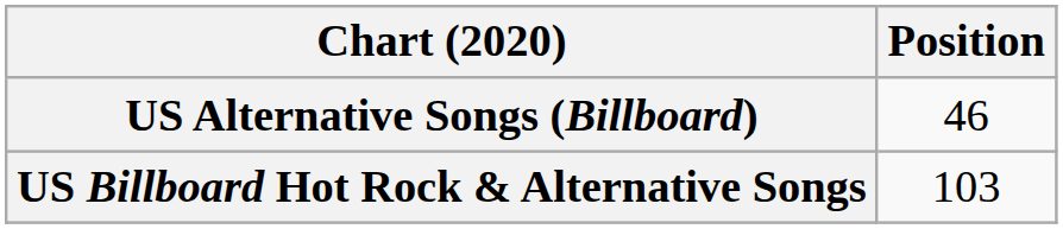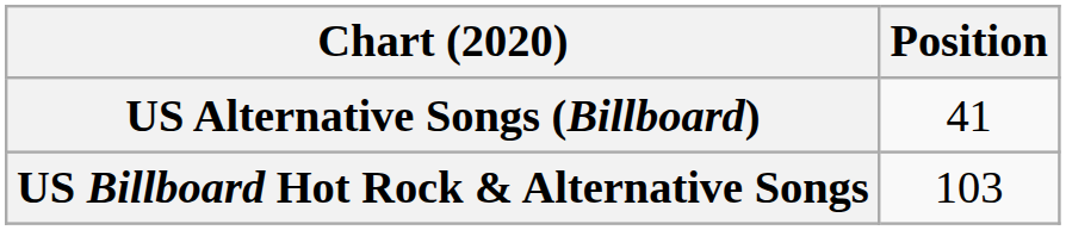US Alternative Songs (Billboard) | Position: 46 -> 41
